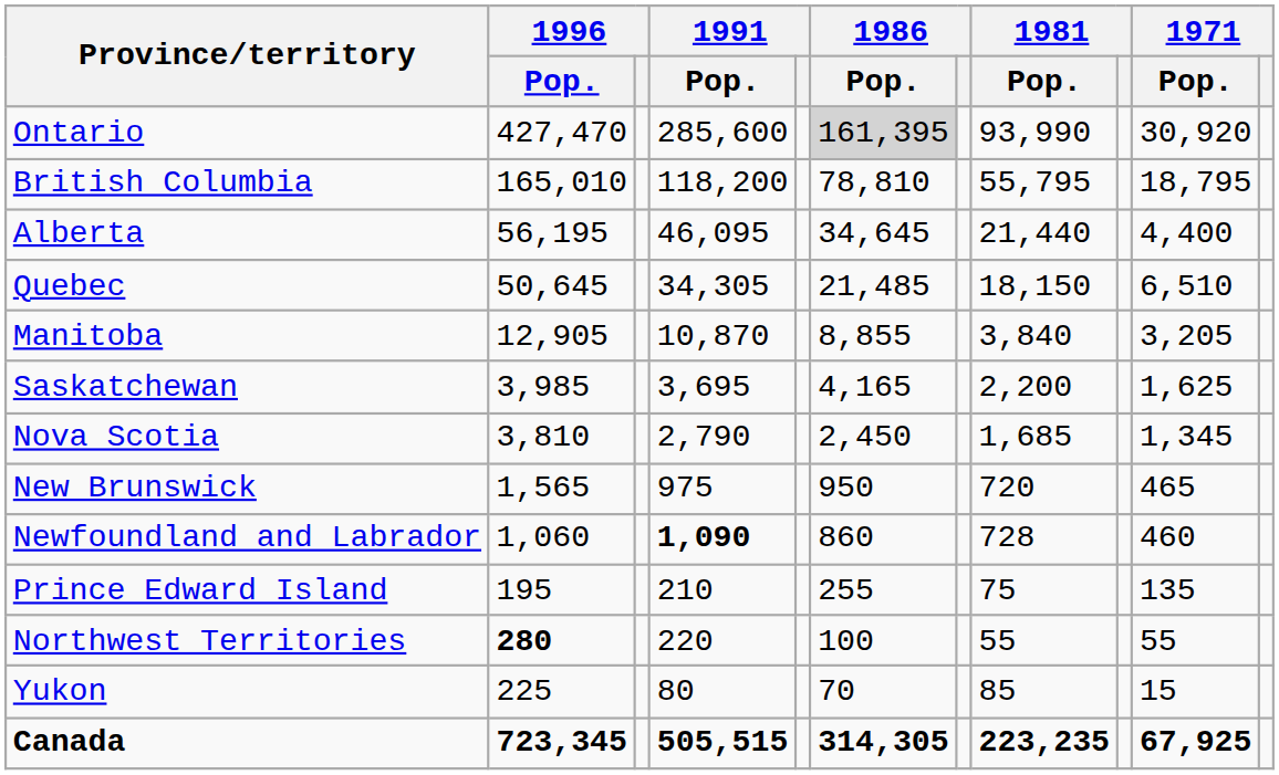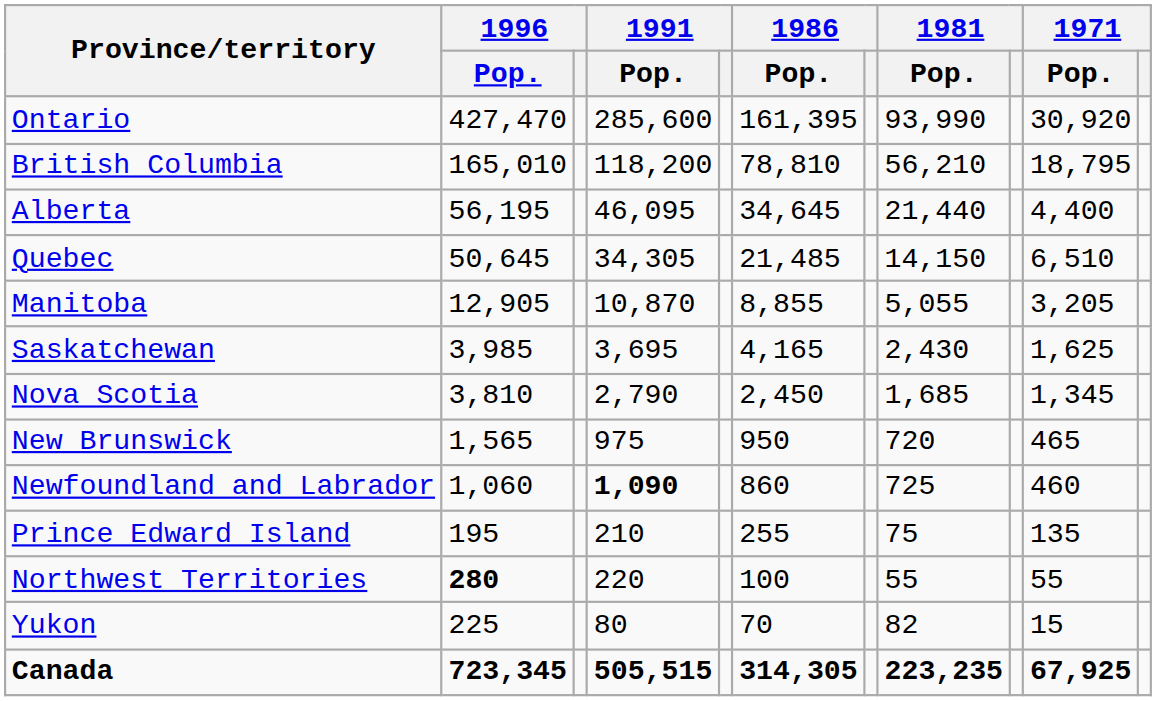Ontario | 1986 / Pop.: lightgrey background -> no background
British Columbia | 1981 / Pop.: 55,795 -> 56,210
Quebec | 1981 / Pop.: 18,150 -> 14,150
Manitoba | 1981 / Pop.: 3,840 -> 5,055
Saskatchewan | 1981 / Pop.: 2,200 -> 2,430
Newfoundland and Labrador | 1981 / Pop.: 728 -> 725
Yukon | 1981 / Pop.: 85 -> 82
